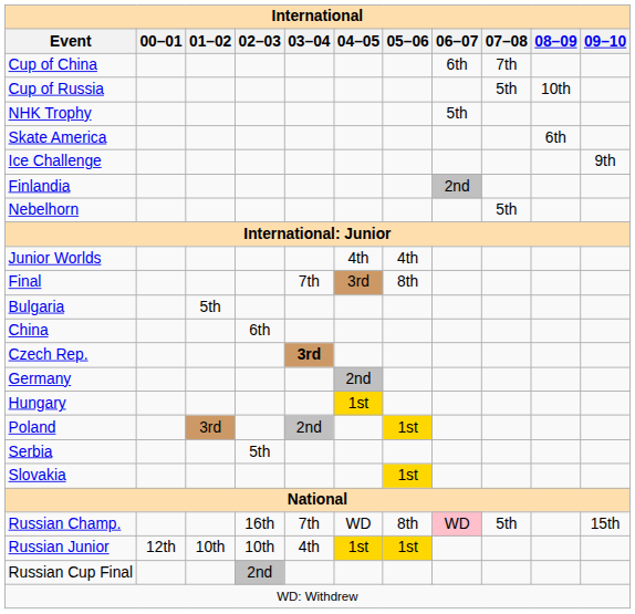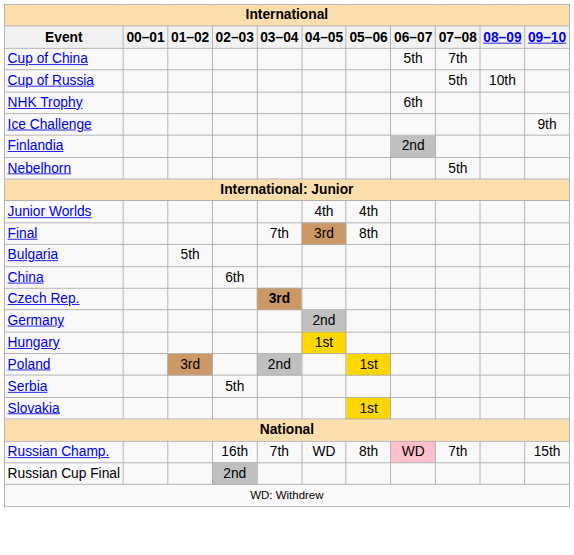Cup of China | 06–07: 6th -> 5th
NHK Trophy | 06–07: 5th -> 6th
- row: Skate America | 6th
Russian Champ. | 07–08: 5th -> 7th
- row: Russian Junior | 12th | 10th | 10th | 4th | 1st | 1st
